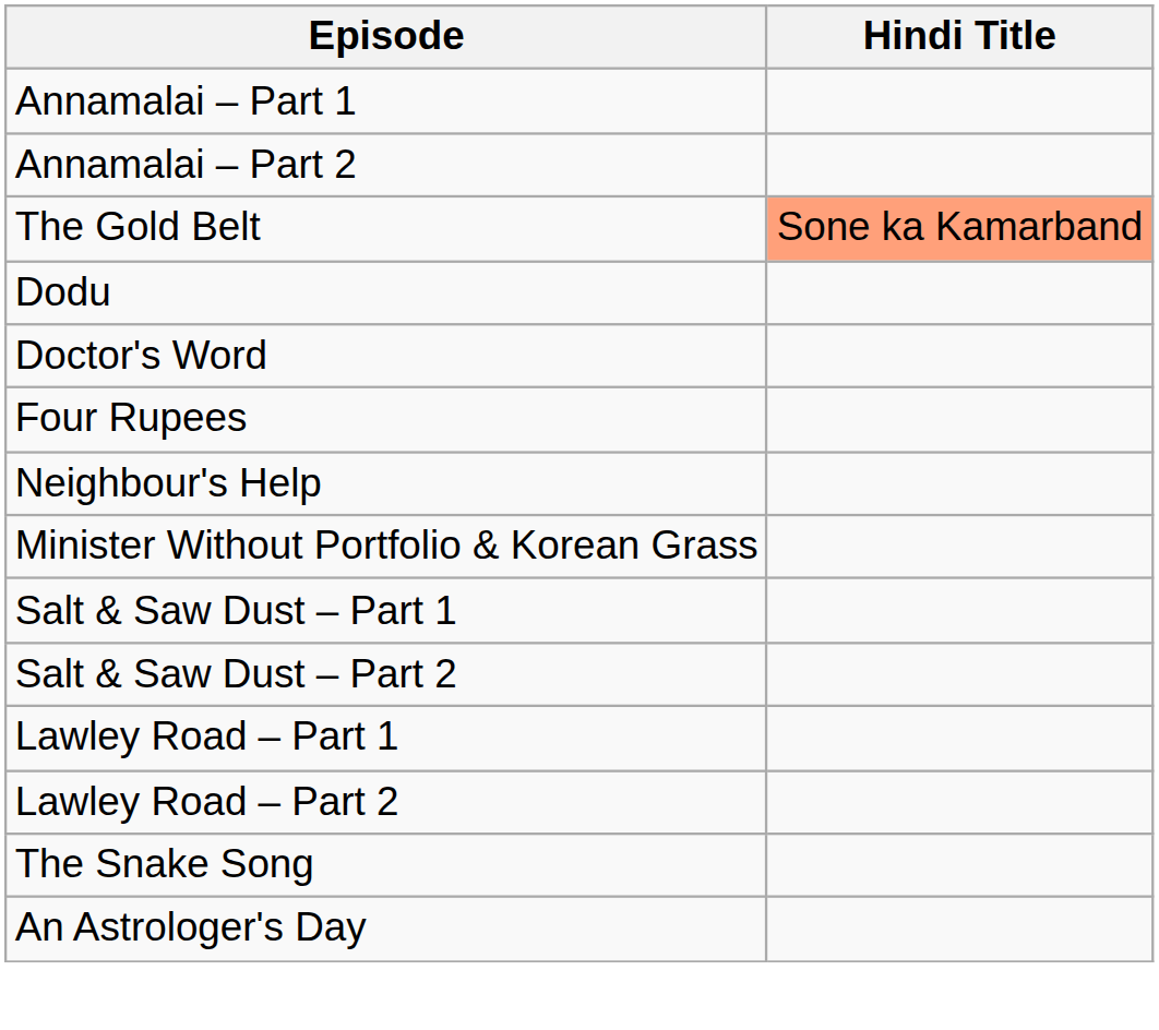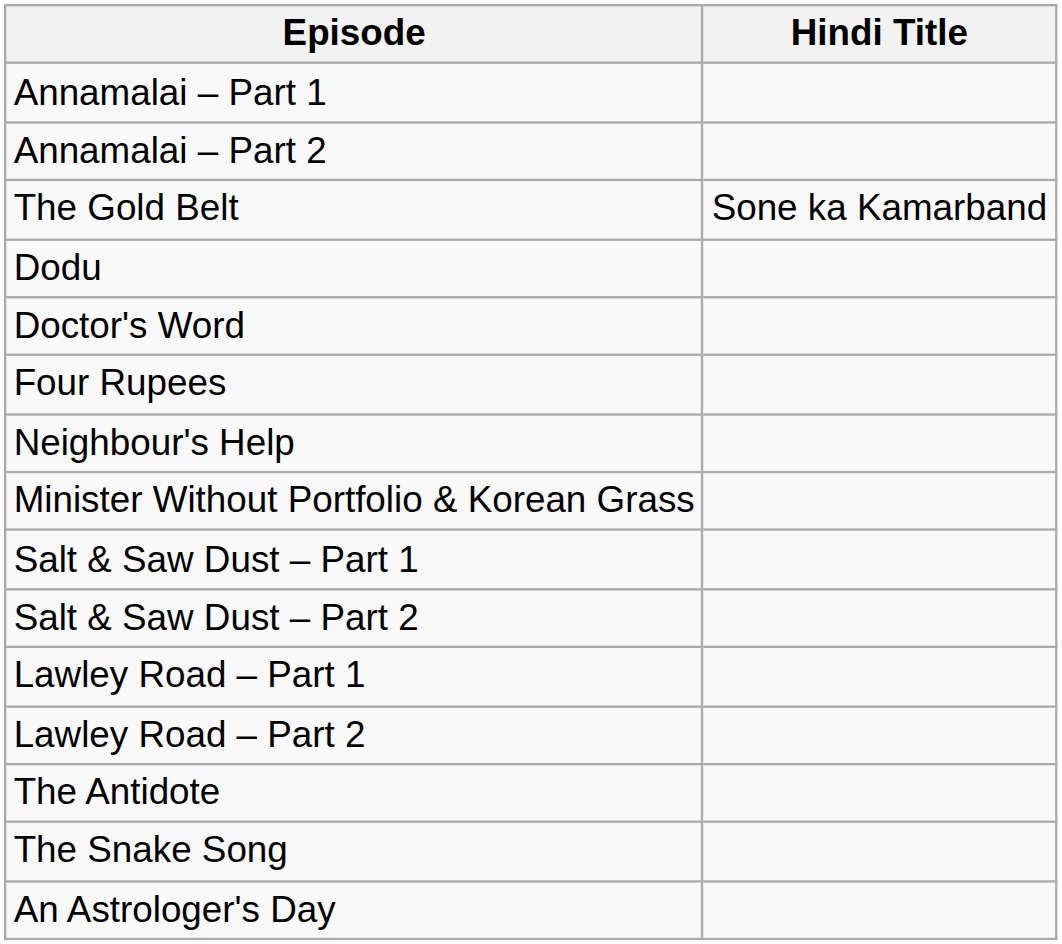The Gold Belt | Hindi Title: lightsalmon background -> no background
+ row: The Antidote
